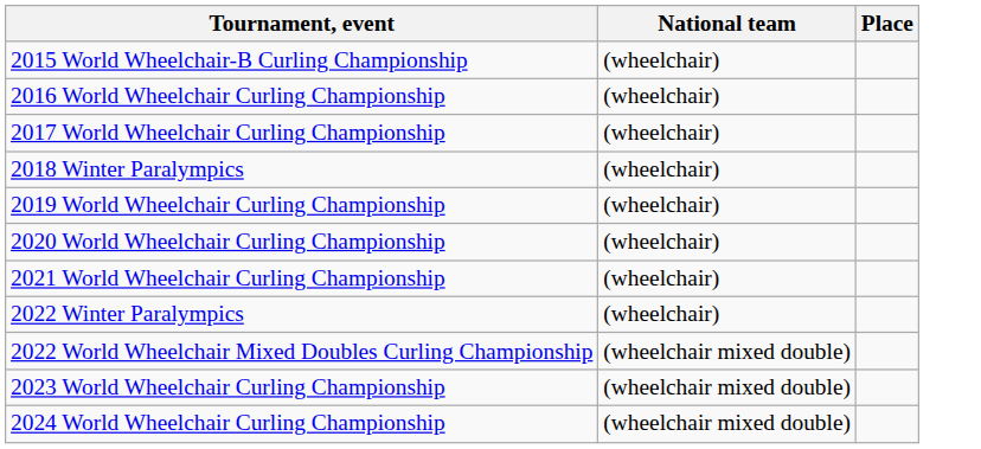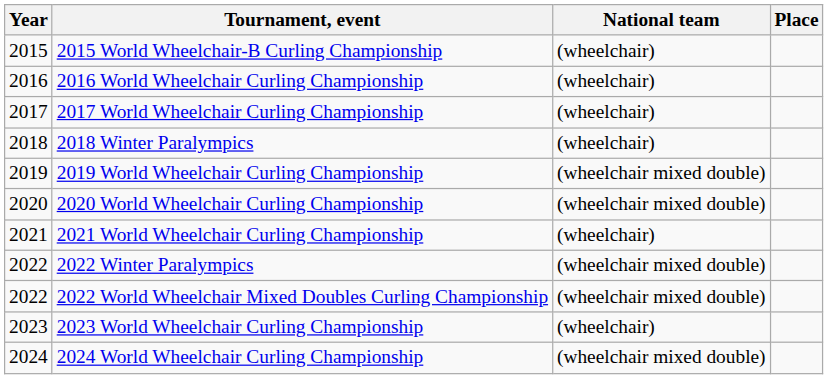+ column: Year | 2015 | 2016 | 2017 | 2018 | 2019 | 2020 | 2021 | 2022 | 2022 | 2023 | 2024
2019 World Wheelchair Curling Championship | National team: (wheelchair) -> (wheelchair mixed double)
2020 World Wheelchair Curling Championship | National team: (wheelchair) -> (wheelchair mixed double)
2022 Winter Paralympics | National team: (wheelchair) -> (wheelchair mixed double)
2023 World Wheelchair Curling Championship | National team: (wheelchair mixed double) -> (wheelchair)
